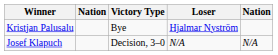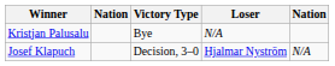Kristjan Palusalu | Loser: Hjalmar Nyström -> N/A
Josef Klapuch | Loser: N/A -> Hjalmar Nyström
